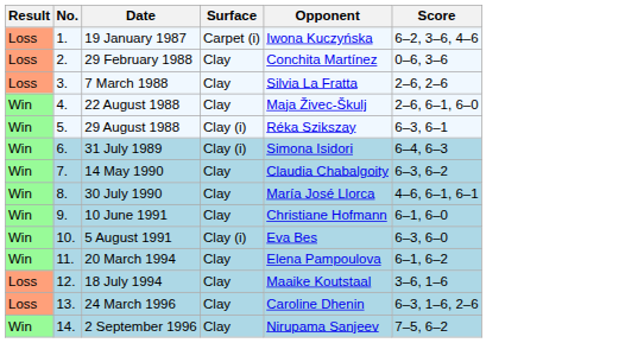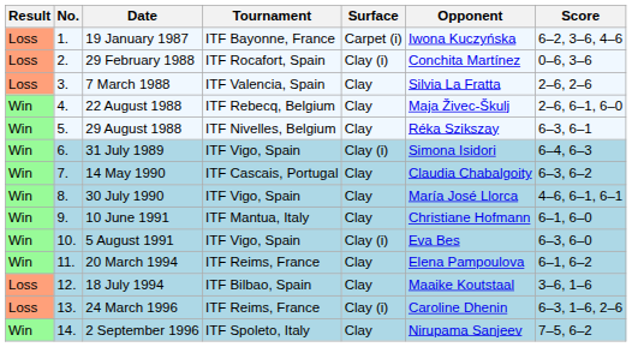+ column: Tournament | ITF Bayonne, France | ITF Rocafort, Spain | ITF Valencia, Spain | ITF Rebecq, Belgium | ITF Nivelles, Belgium | ITF Vigo, Spain | ITF Cascais, Portugal | ITF Vigo, Spain | ITF Mantua, Italy | ITF Vigo, Spain | ITF Reims, France | ITF Bilbao, Spain | ITF Reims, France | ITF Spoleto, Italy
29 February 1988 | Surface: Clay -> Clay (i)
29 August 1988 | Surface: Clay (i) -> Clay
24 March 1996 | Surface: Clay -> Clay (i)
